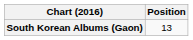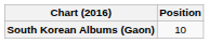South Korean Albums (Gaon) | Position: 13 -> 10
